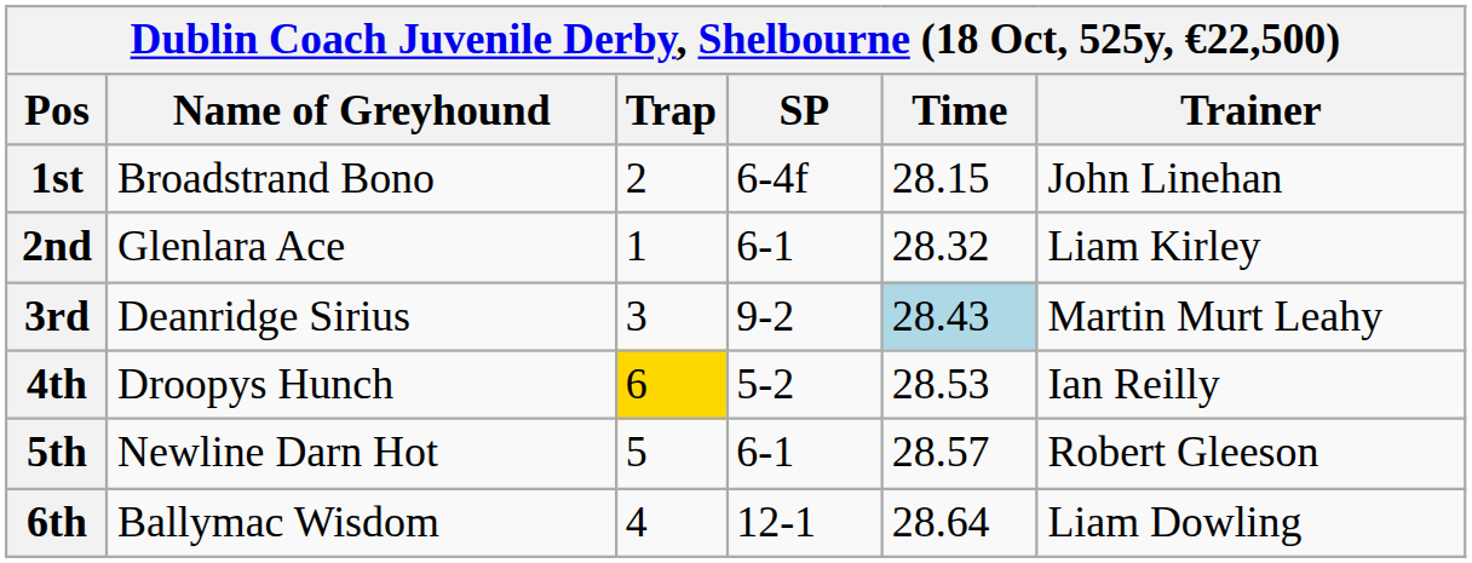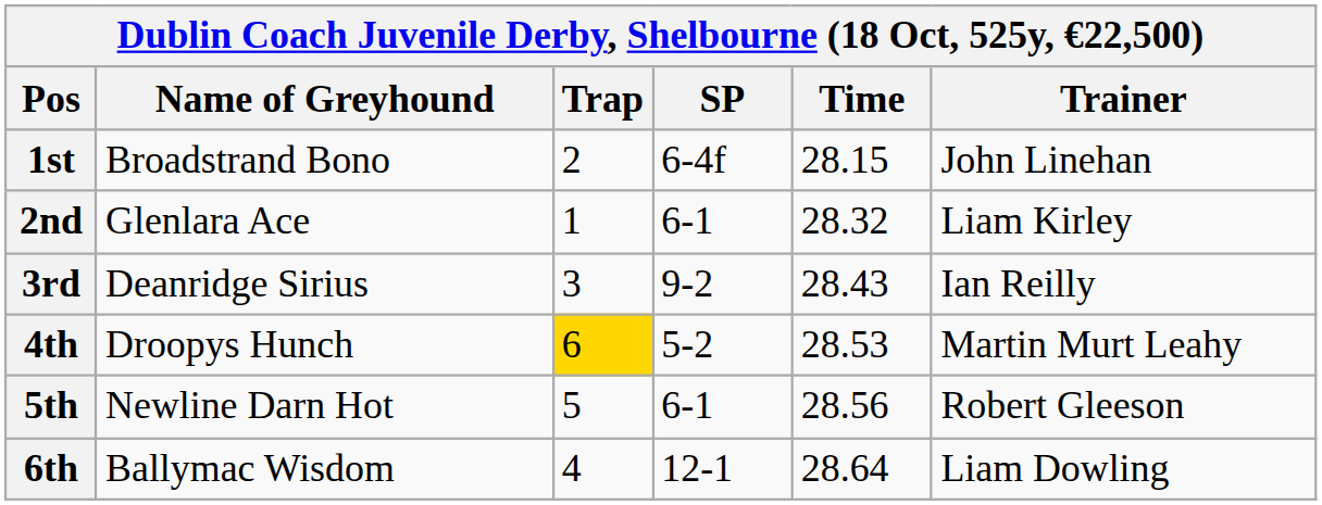3rd | Time: lightblue background -> no background
3rd | Trainer: Martin Murt Leahy -> Ian Reilly
4th | Trainer: Ian Reilly -> Martin Murt Leahy
5th | Time: 28.57 -> 28.56
